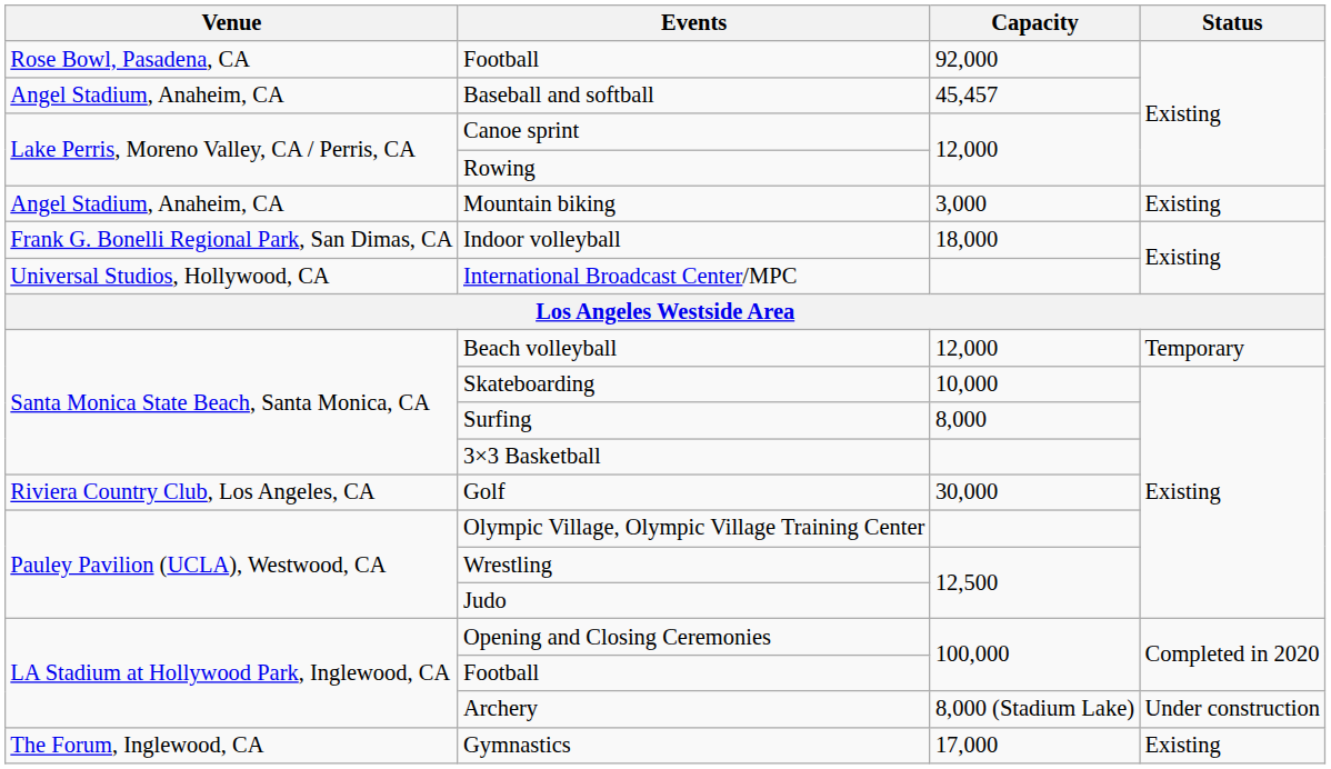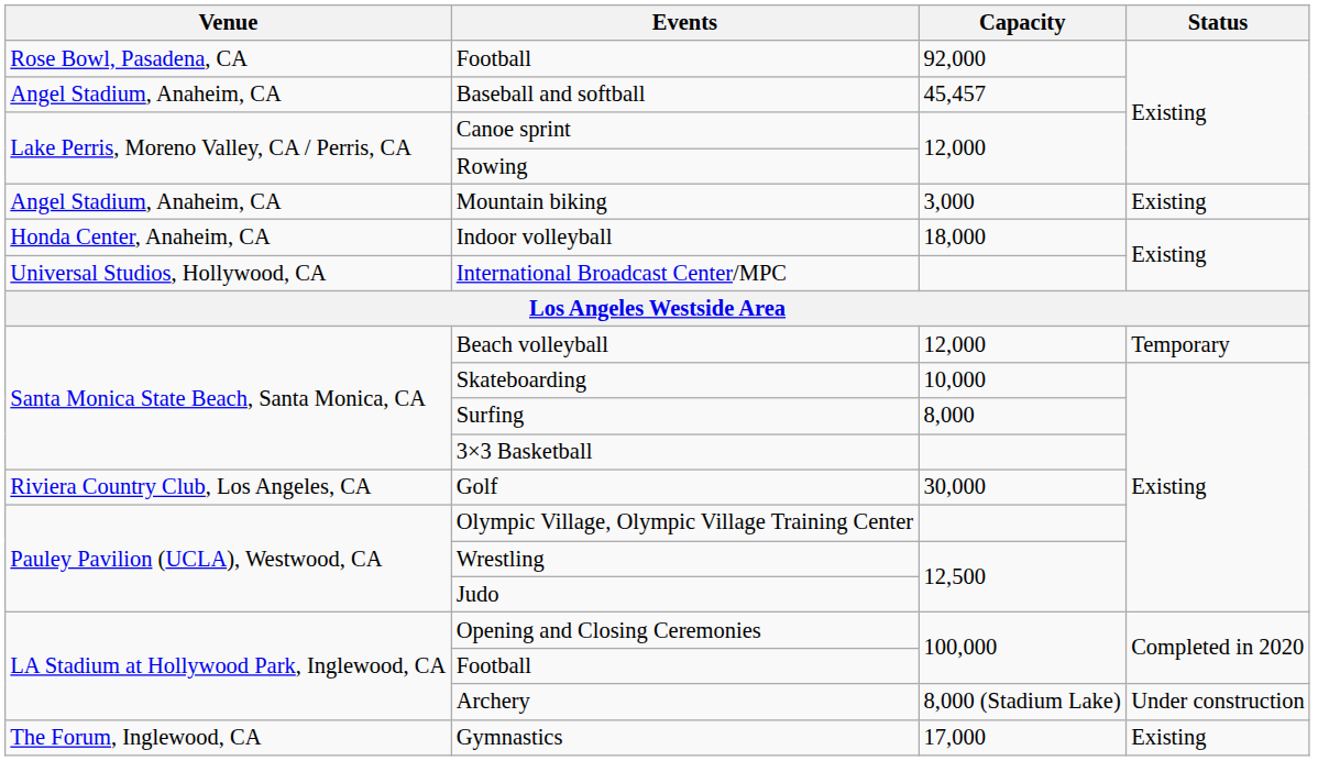Indoor volleyball | Venue: Frank G. Bonelli Regional Park, San Dimas, CA -> Honda Center, Anaheim, CA
